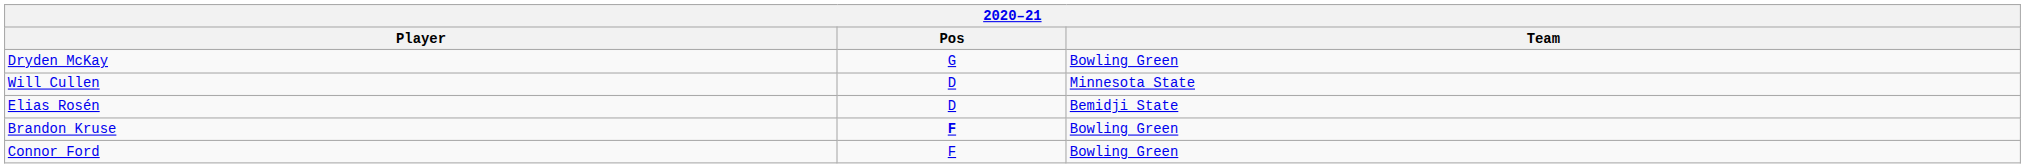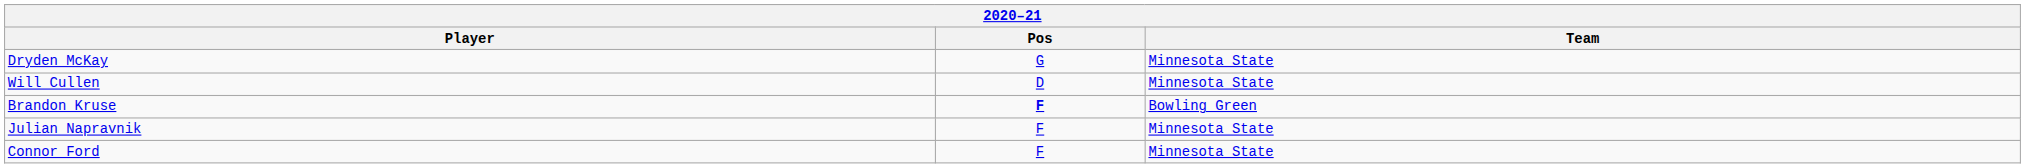Dryden McKay | Team: Bowling Green -> Minnesota State
- row: Elias Rosén | D | Bemidji State
+ row: Julian Napravnik | F | Minnesota State
Connor Ford | Team: Bowling Green -> Minnesota State
